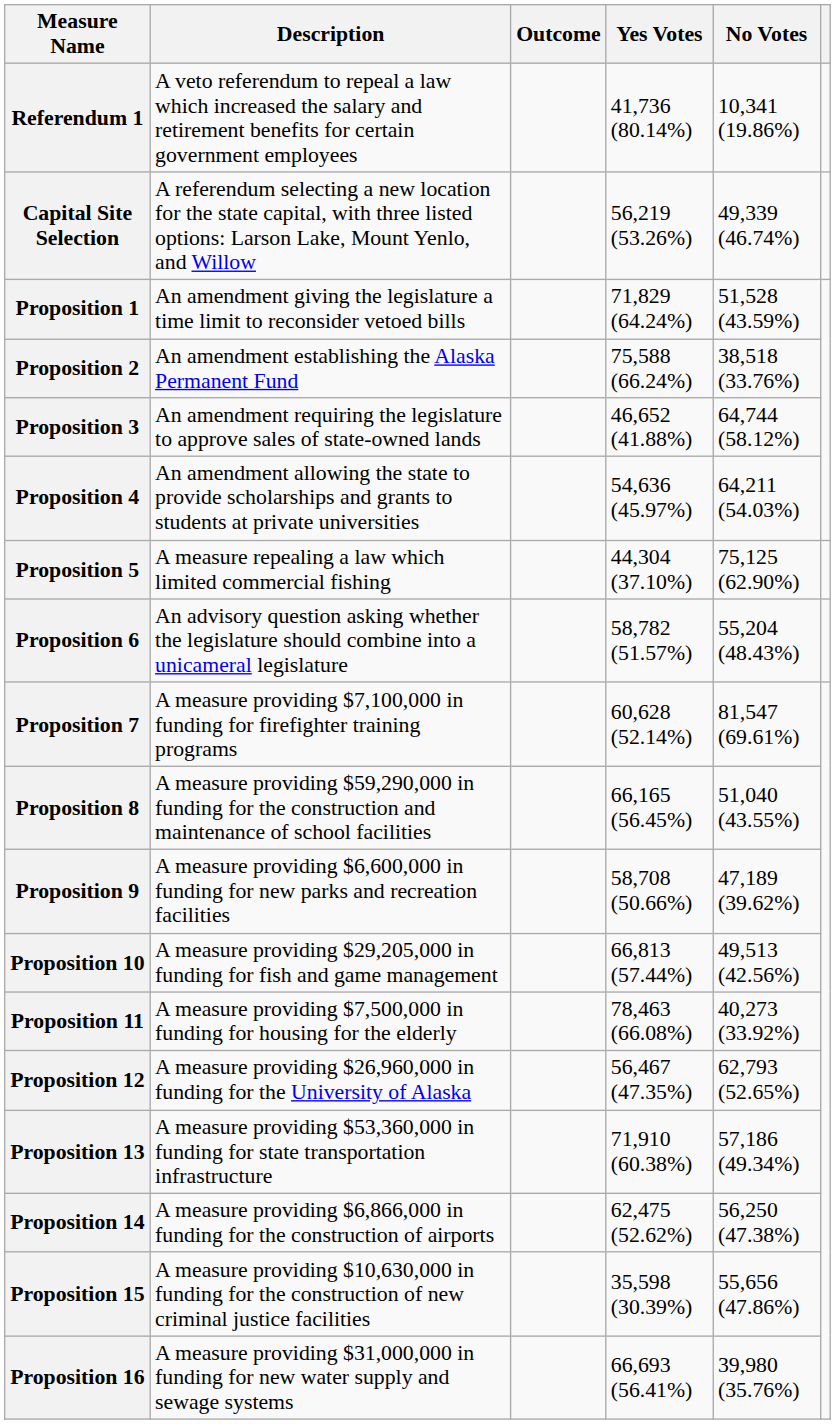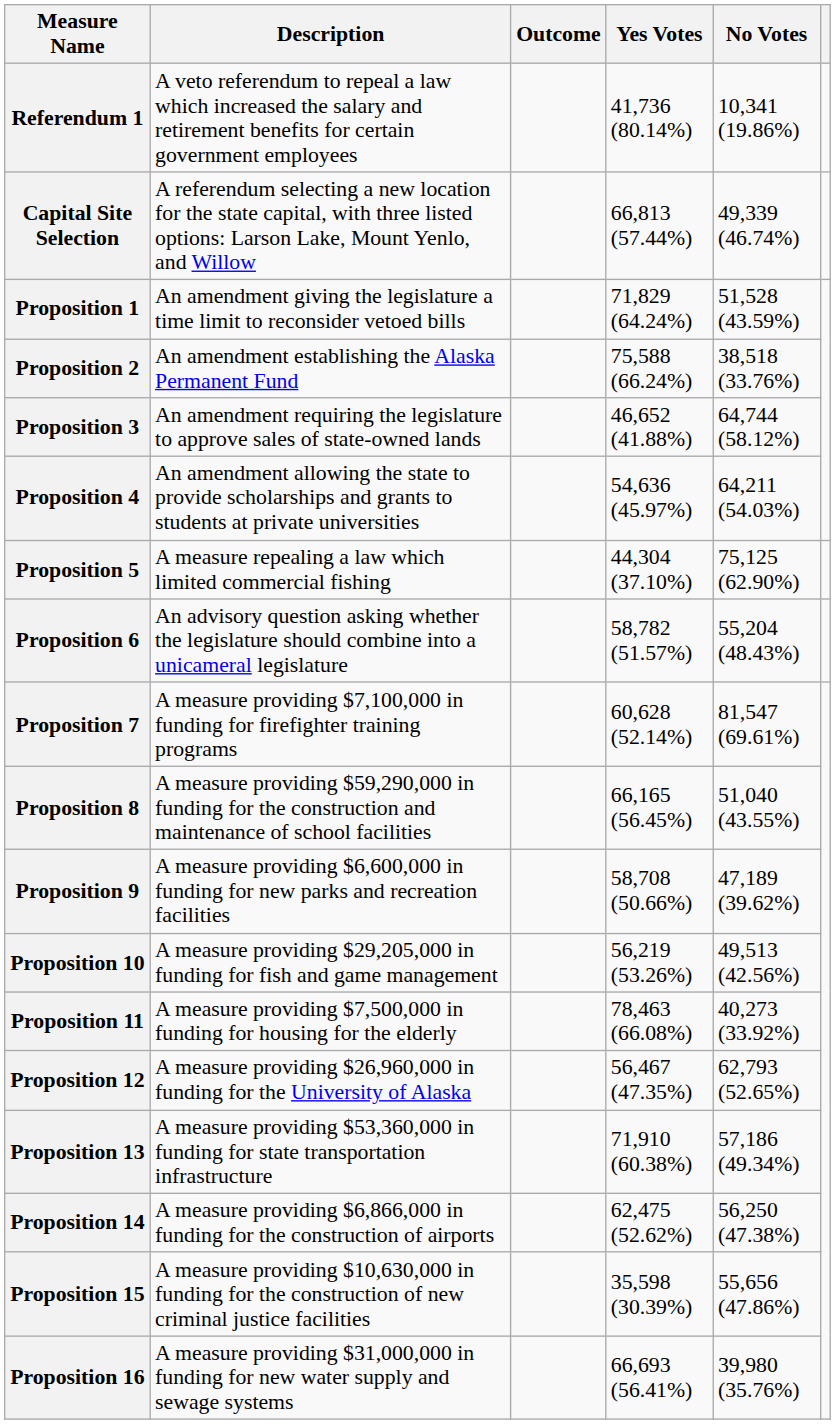Capital Site Selection | Yes Votes: 56,219 (53.26%) -> 66,813 (57.44%)
Proposition 10 | Yes Votes: 66,813 (57.44%) -> 56,219 (53.26%)
